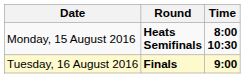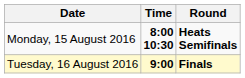columns swapped: Time <-> Round
